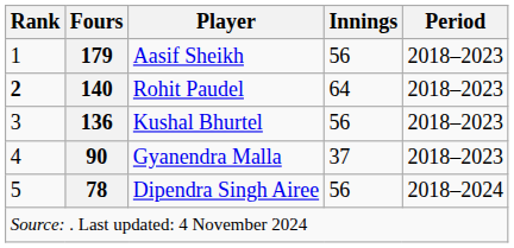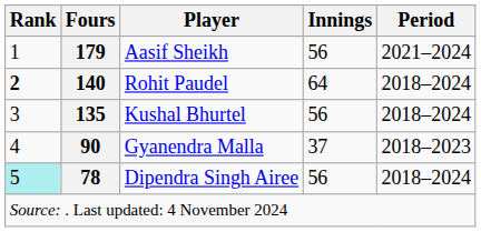Aasif Sheikh | Period: 2018–2023 -> 2021–2024
Rohit Paudel | Period: 2018–2023 -> 2018–2024
Kushal Bhurtel | Fours: 136 -> 135
Kushal Bhurtel | Period: 2018–2023 -> 2018–2024
Dipendra Singh Airee | Rank: no background -> paleturquoise background
